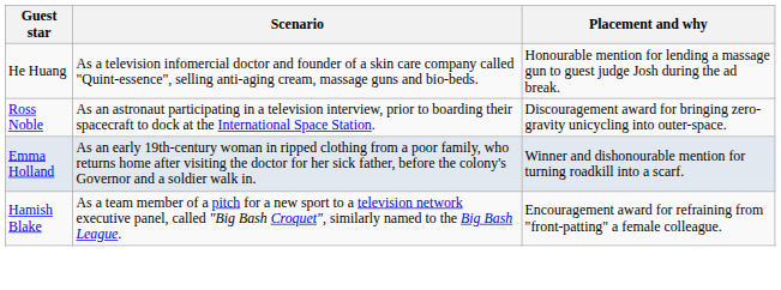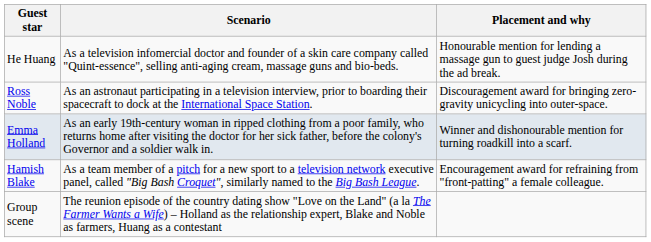+ row: Group scene | The reunion episode of the country dating show "Love on the Land" (a la The Farmer Wants a Wife) – Holland as the relationship expert, Blake and Noble as farmers, Huang as a contestant
